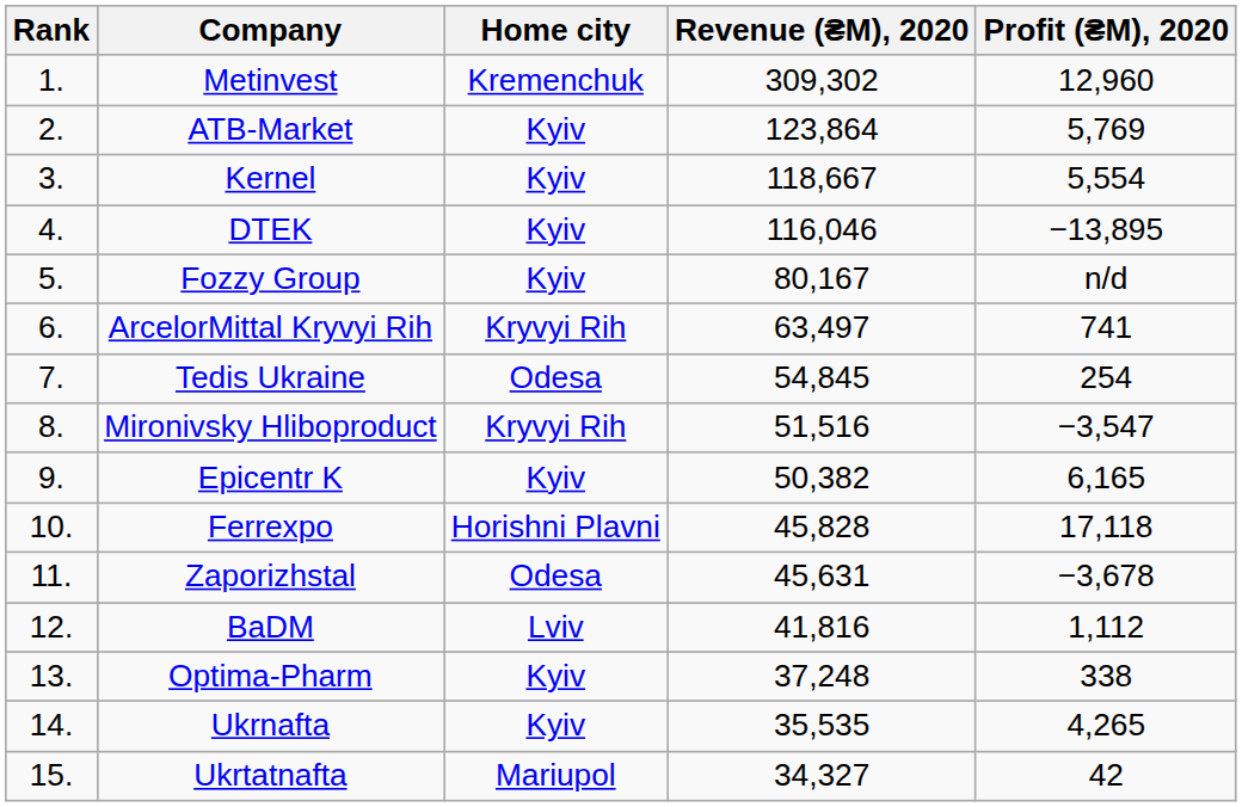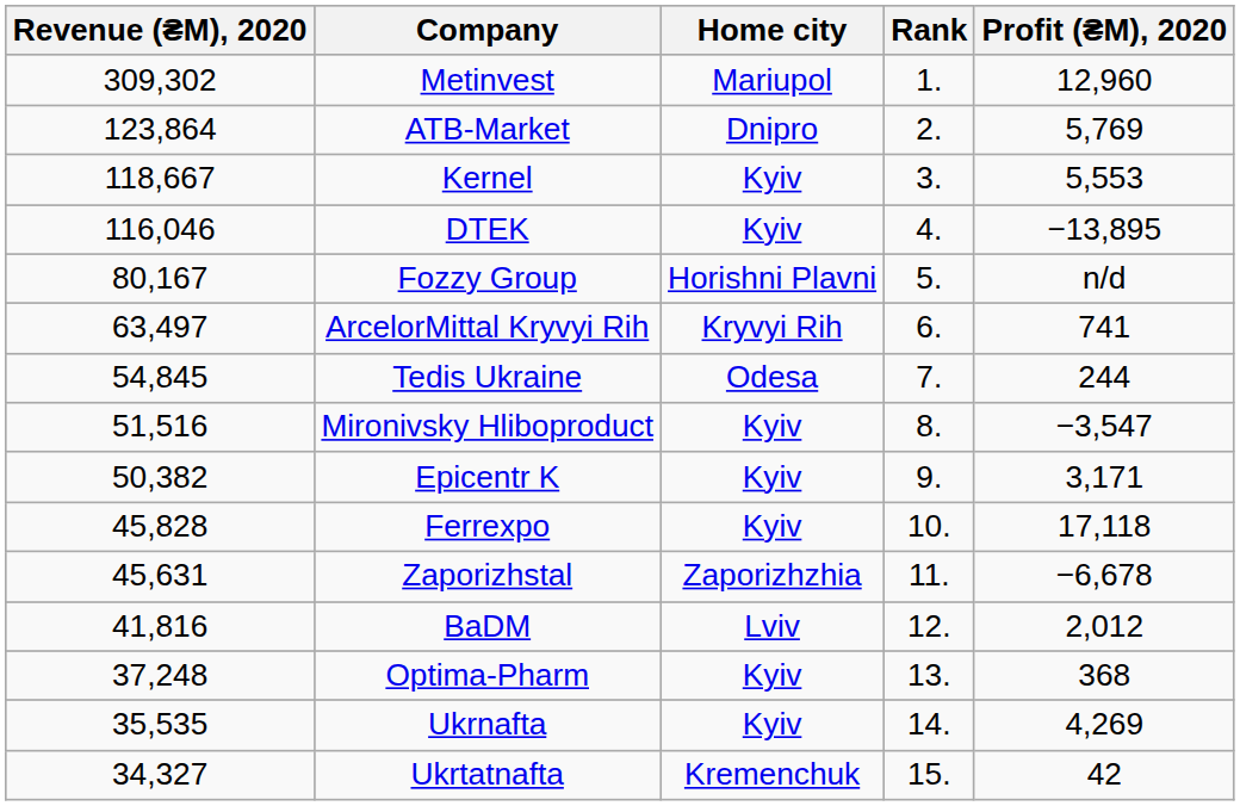columns swapped: Rank <-> Revenue (₴M), 2020
Metinvest | Home city: Kremenchuk -> Mariupol
ATB-Market | Home city: Kyiv -> Dnipro
Kernel | Profit (₴M), 2020: 5,554 -> 5,553
Fozzy Group | Home city: Kyiv -> Horishni Plavni
Tedis Ukraine | Profit (₴M), 2020: 254 -> 244
Mironivsky Hliboproduct | Home city: Kryvyi Rih -> Kyiv
Epicentr K | Profit (₴M), 2020: 6,165 -> 3,171
Ferrexpo | Home city: Horishni Plavni -> Kyiv
Zaporizhstal | Home city: Odesa -> Zaporizhzhia
Zaporizhstal | Profit (₴M), 2020: −3,678 -> −6,678
BaDM | Profit (₴M), 2020: 1,112 -> 2,012
Optima-Pharm | Profit (₴M), 2020: 338 -> 368
Ukrnafta | Profit (₴M), 2020: 4,265 -> 4,269
Ukrtatnafta | Home city: Mariupol -> Kremenchuk
